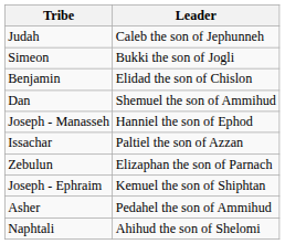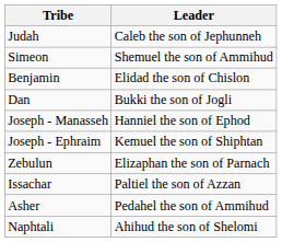Simeon | Leader: Bukki the son of Jogli -> Shemuel the son of Ammihud
Dan | Leader: Shemuel the son of Ammihud -> Bukki the son of Jogli
rows swapped: Joseph - Ephraim <-> Issachar
